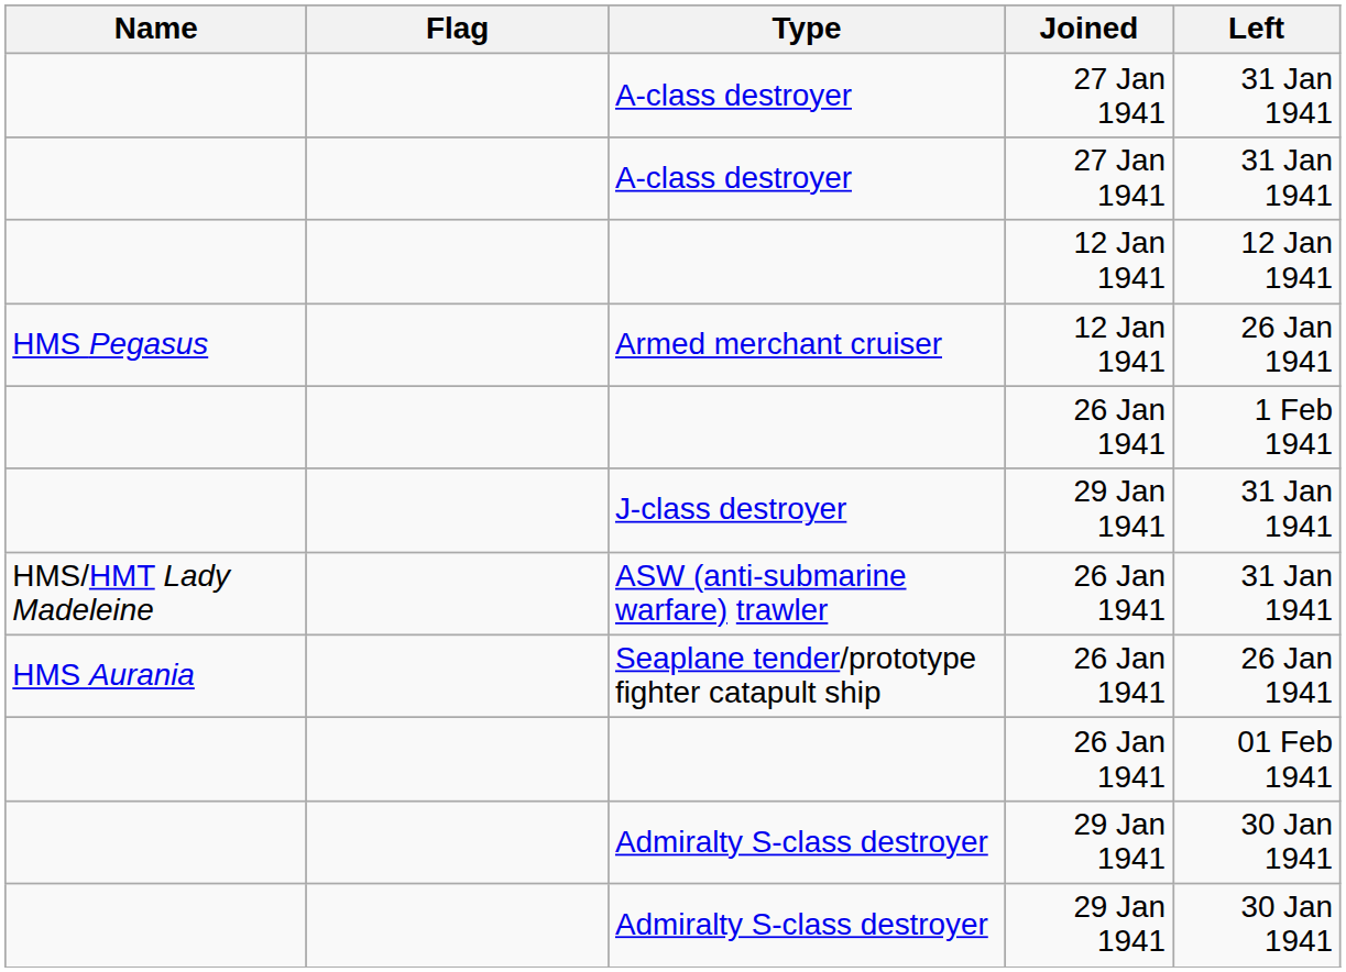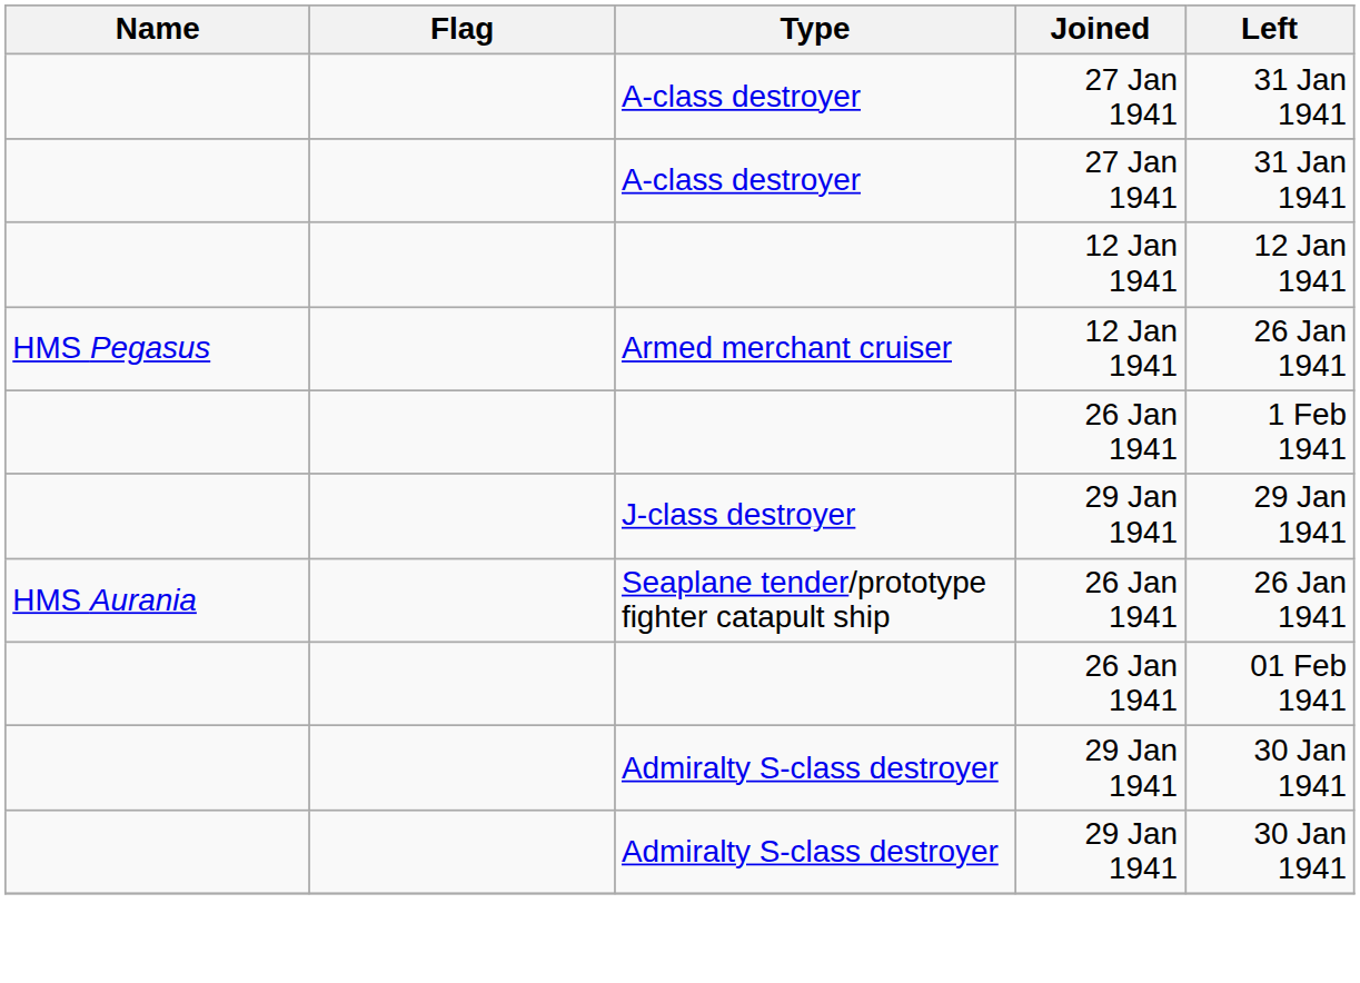J-class destroyer | Left: 31 Jan 1941 -> 29 Jan 1941
- row: HMS/HMT Lady Madeleine | ASW (anti-submarine warfare) trawler | 26 Jan 1941 | 31 Jan 1941
